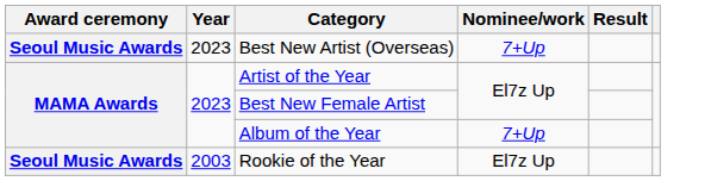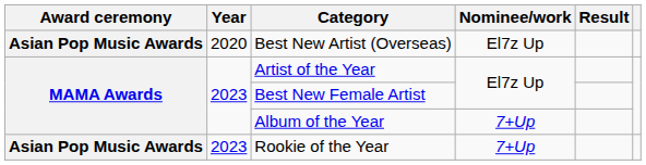Best New Artist (Overseas) | Award ceremony: Seoul Music Awards -> Asian Pop Music Awards
Best New Artist (Overseas) | Year: 2023 -> 2020
Best New Artist (Overseas) | Nominee/work: 7+Up -> El7z Up
Rookie of the Year | Award ceremony: Seoul Music Awards -> Asian Pop Music Awards
Rookie of the Year | Year: 2003 -> 2023
Rookie of the Year | Nominee/work: El7z Up -> 7+Up
